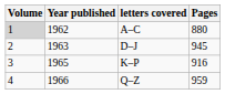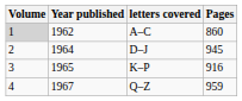A–C | Pages: 880 -> 860
D–J | Year published: 1963 -> 1964
Q–Z | Year published: 1966 -> 1967
